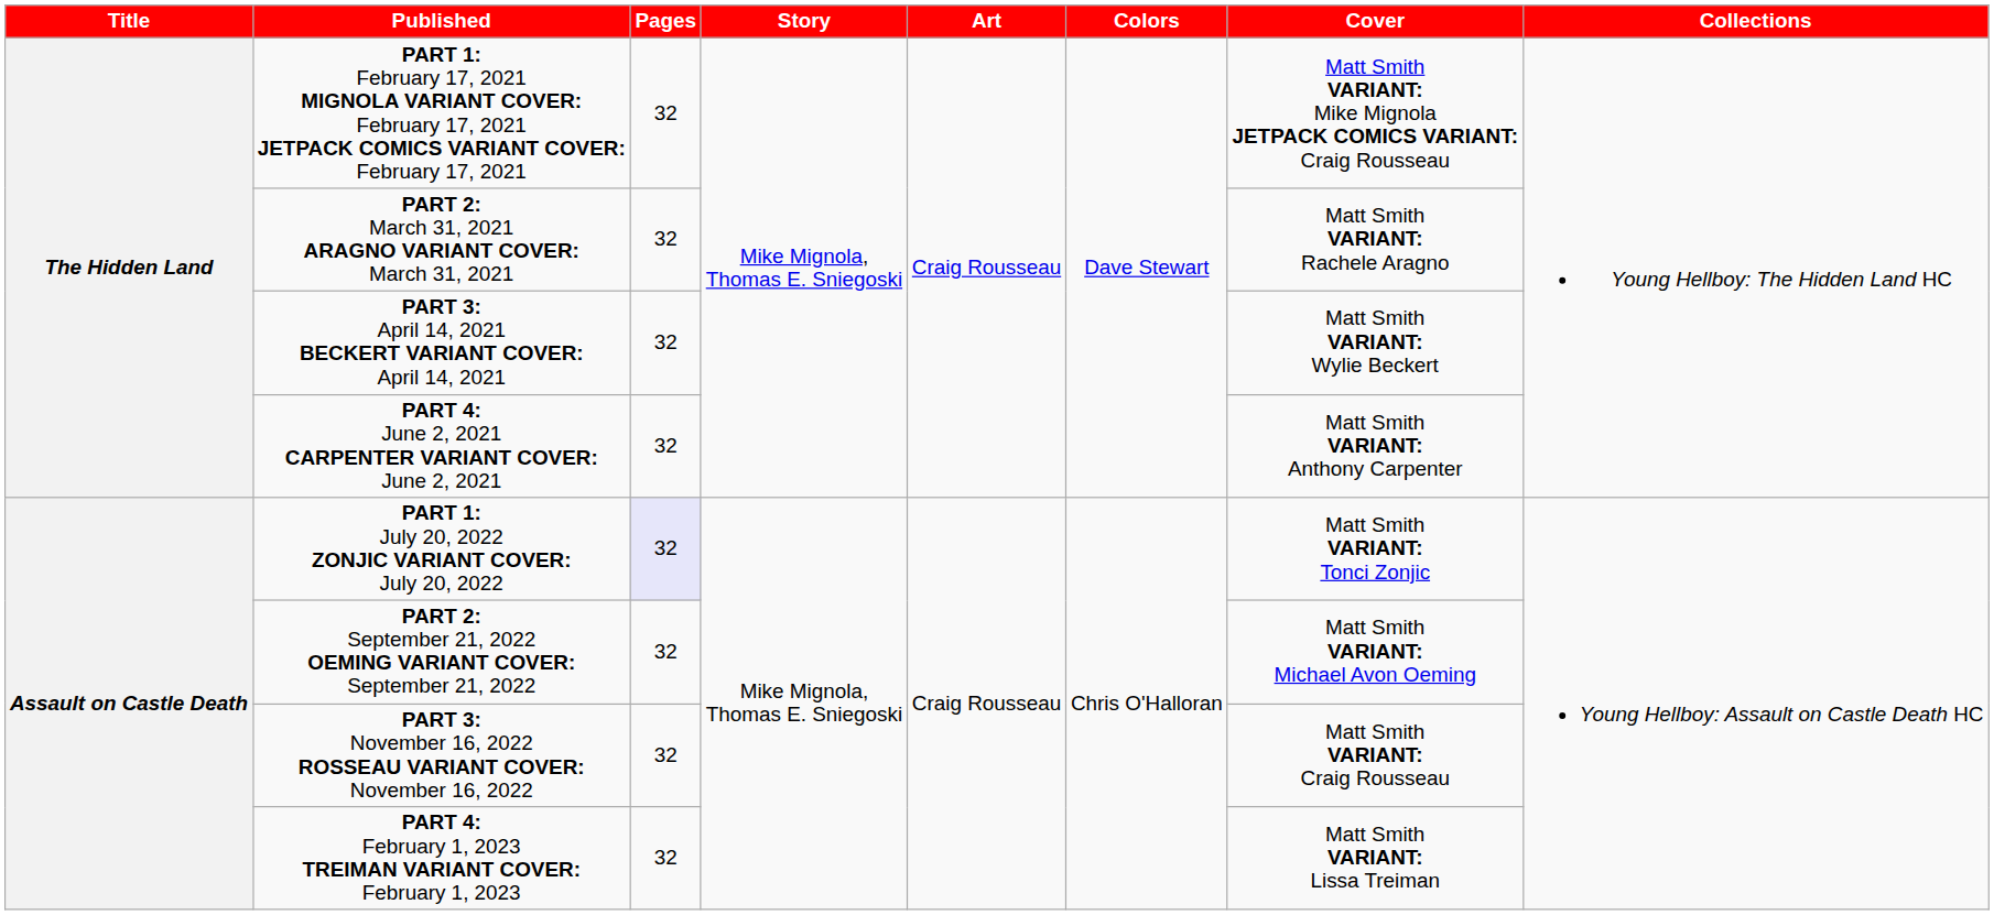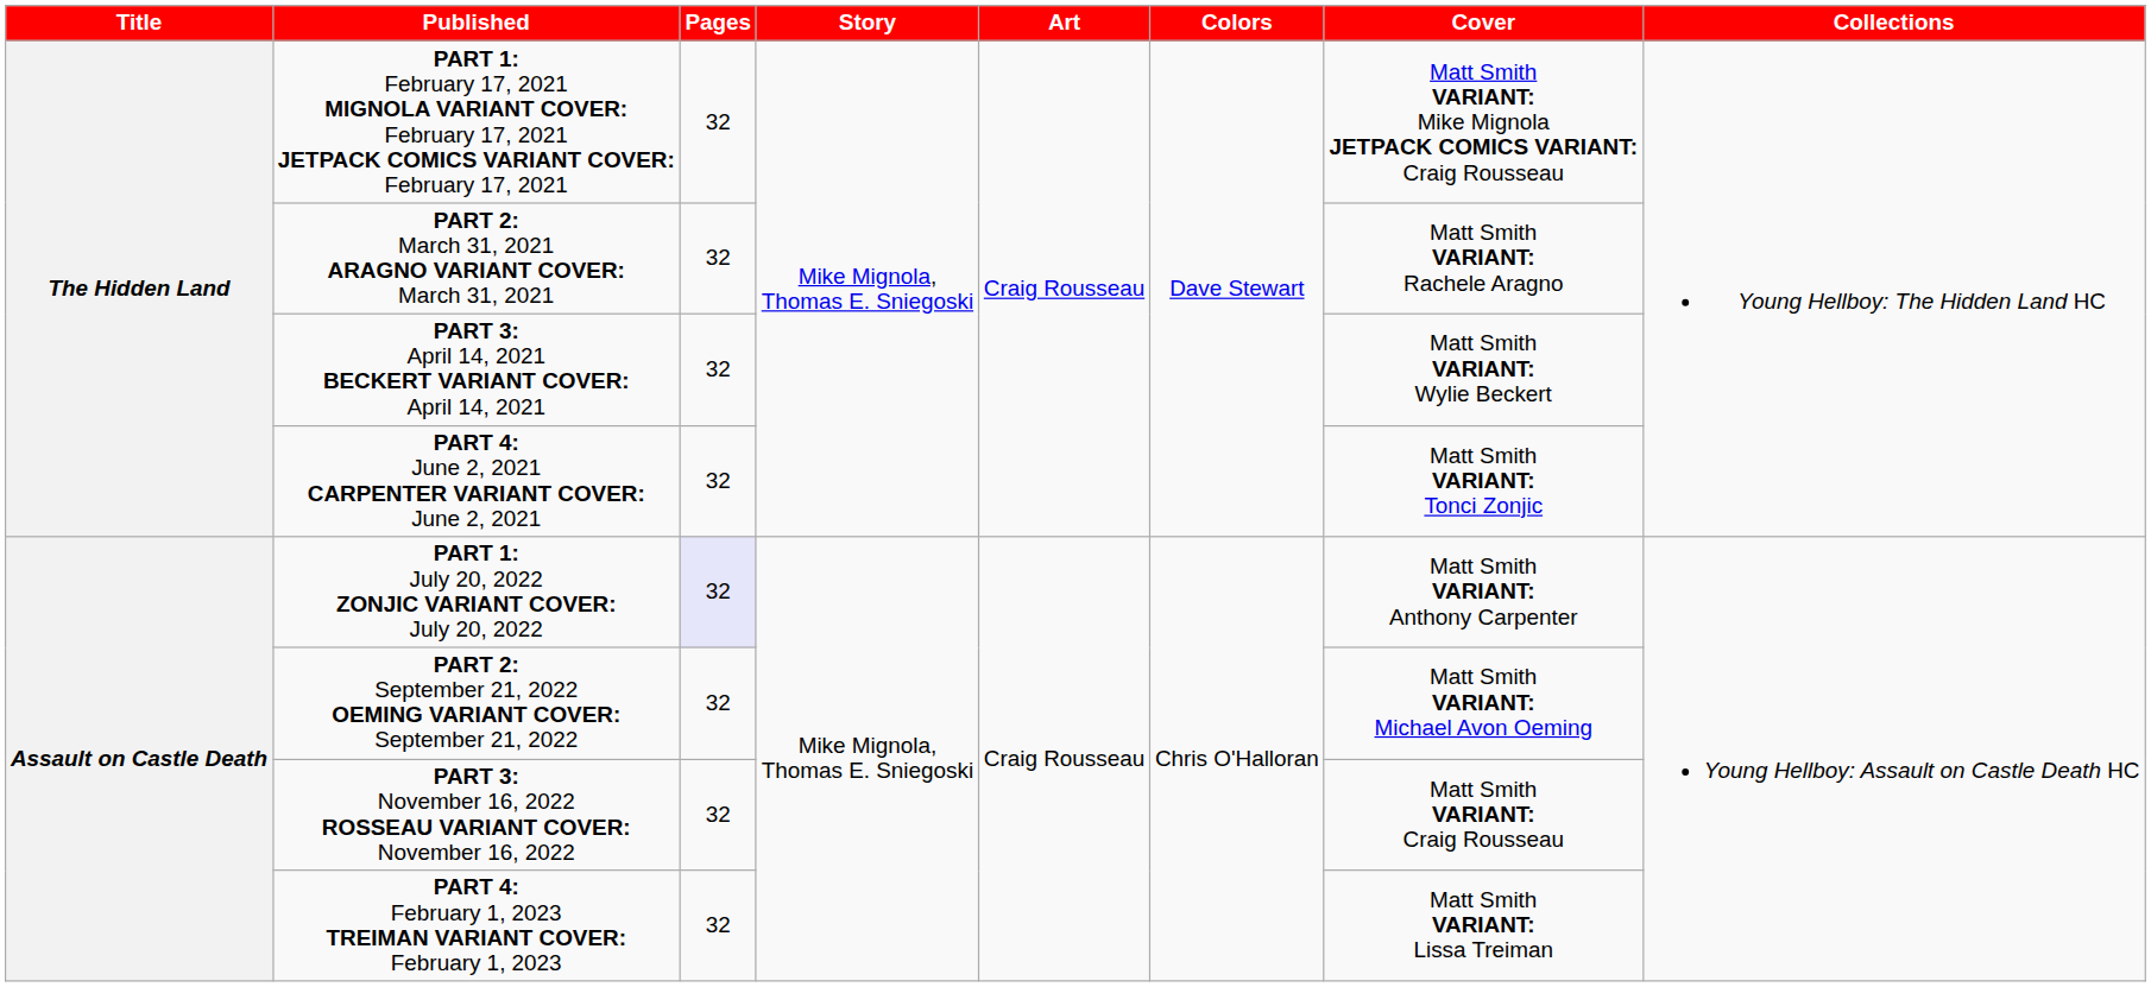PART 4: June 2, 2021 CARPENTER VARIANT COVER: June 2, 2021 | Cover: Matt Smith VARIANT: Anthony Carpenter -> Matt Smith VARIANT: Tonci Zonjic
PART 1: July 20, 2022 ZONJIC VARIANT COVER: July 20, 2022 | Cover: Matt Smith VARIANT: Tonci Zonjic -> Matt Smith VARIANT: Anthony Carpenter
